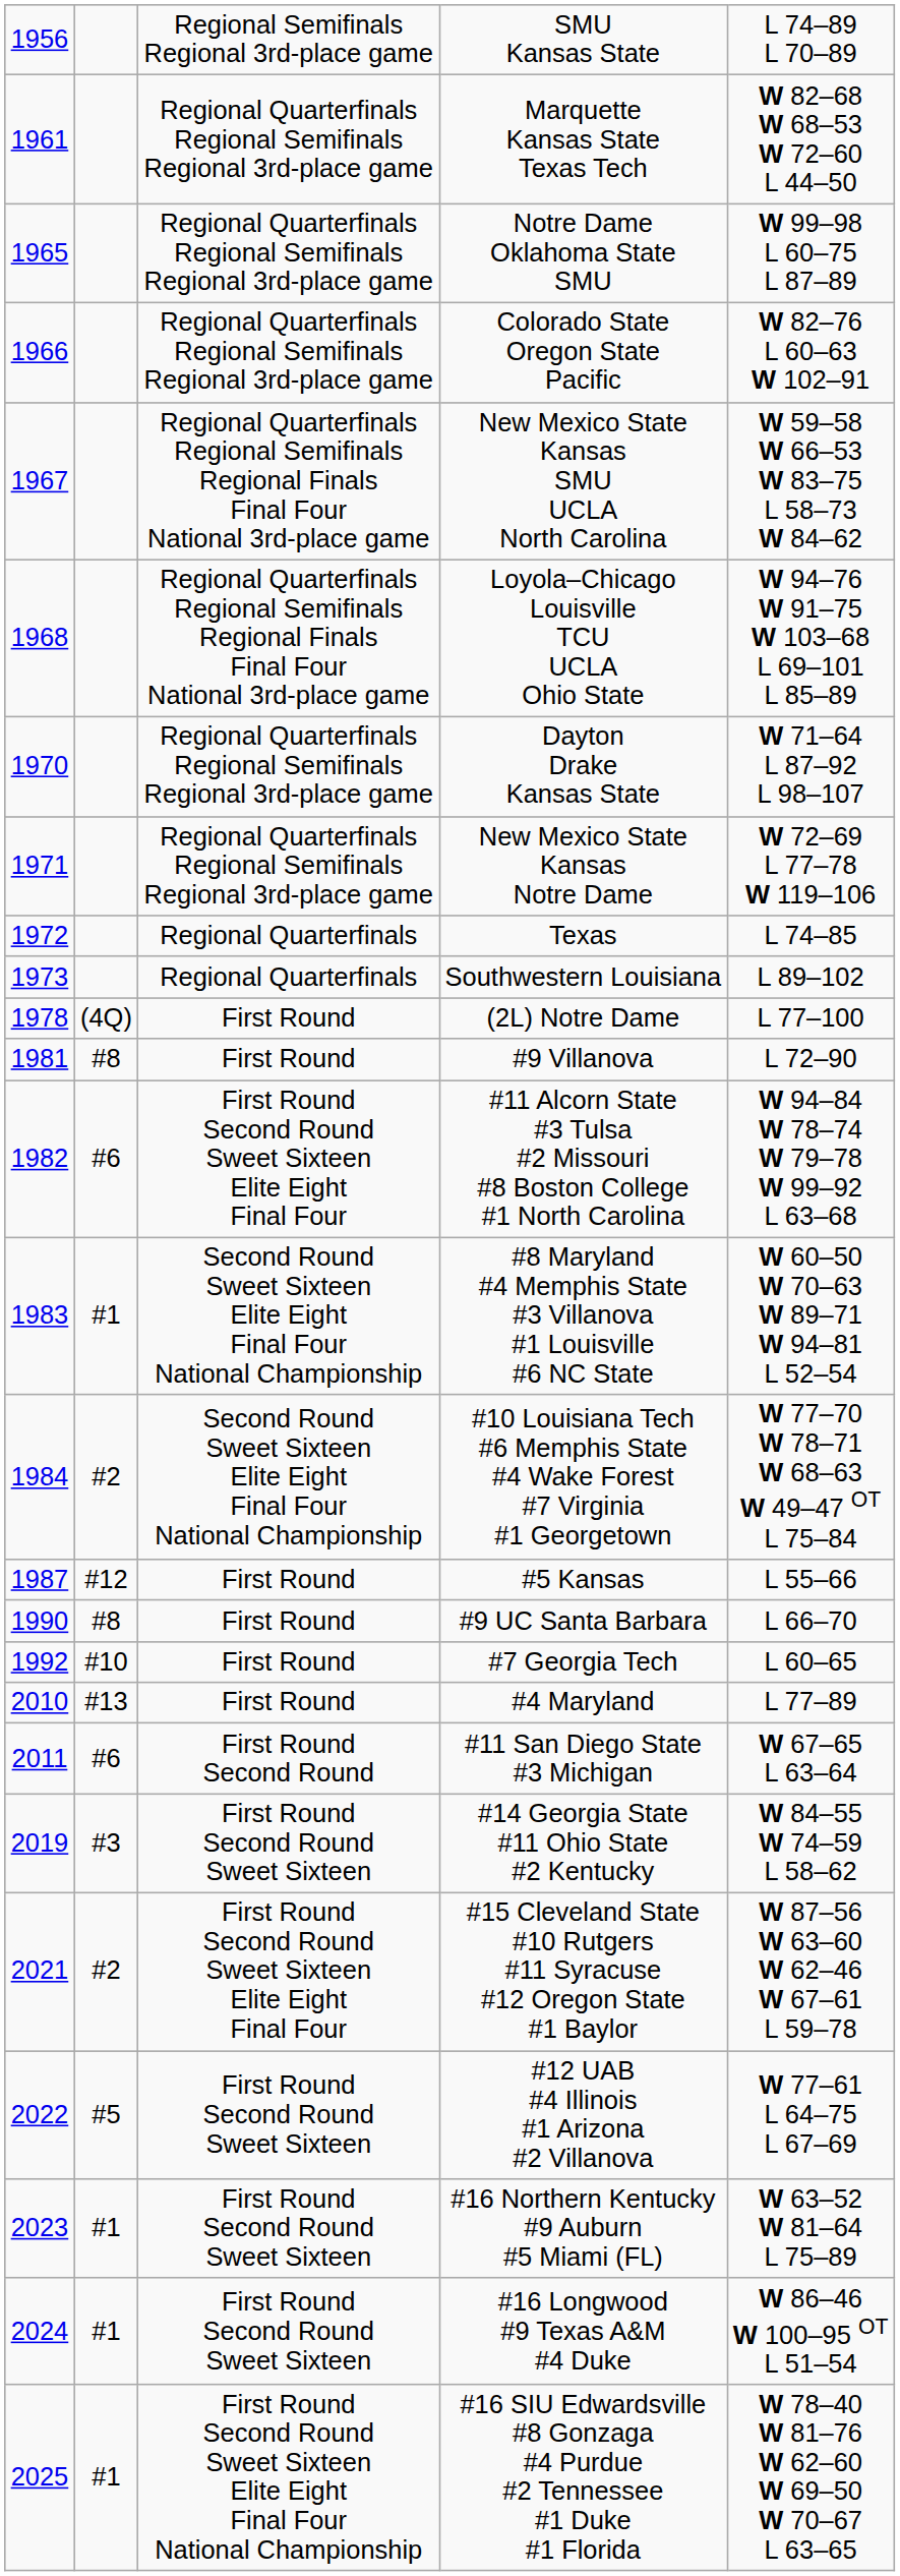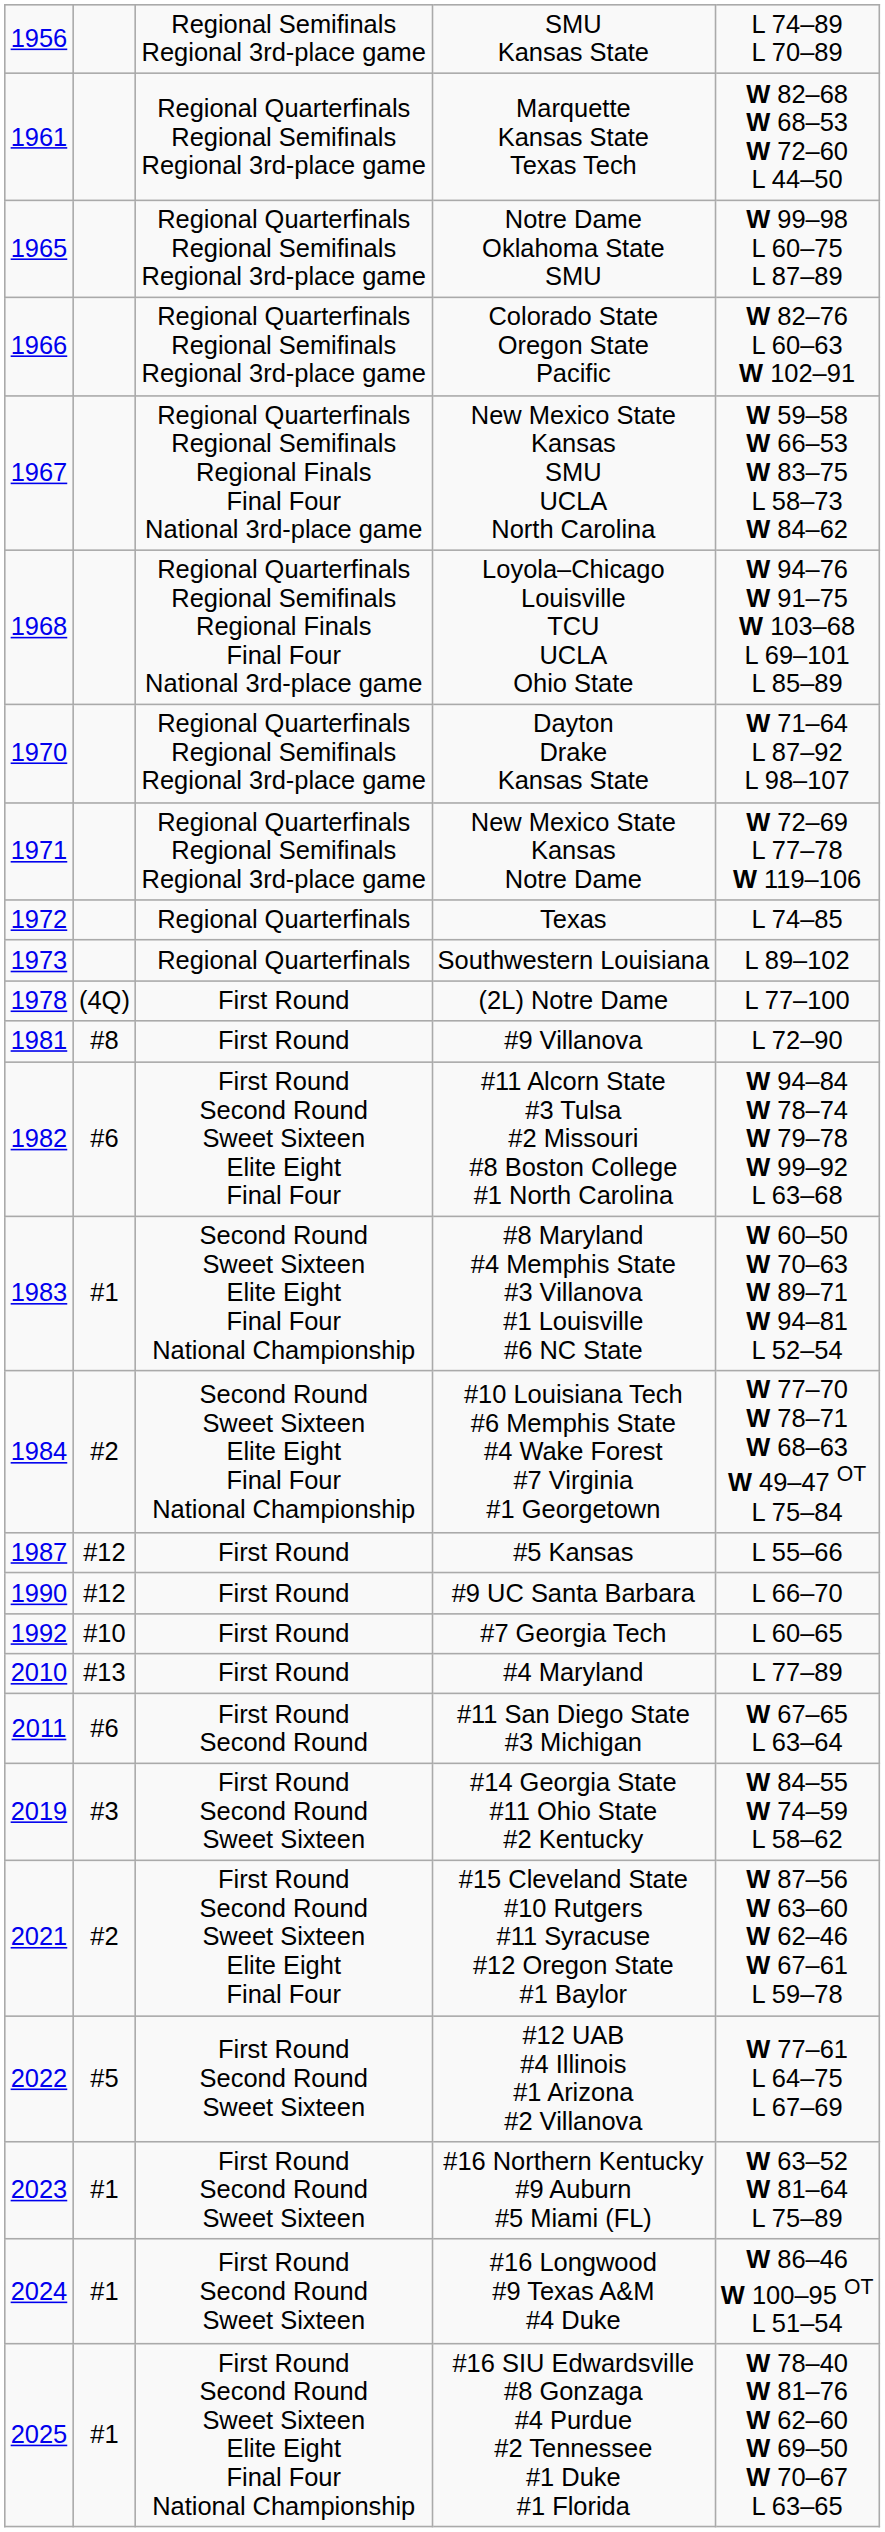#9 UC Santa Barbara | column 2: #8 -> #12
